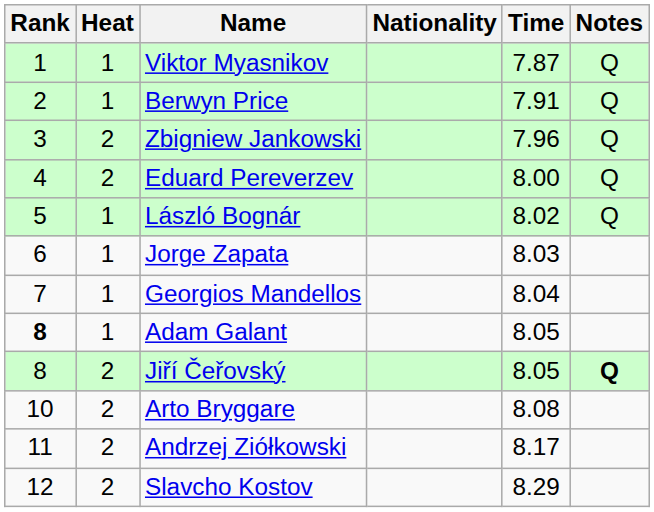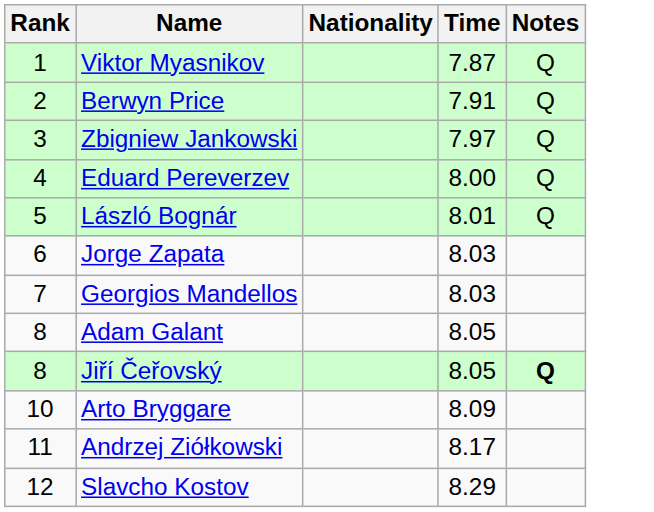- column: Heat | 1 | 1 | 2 | 2 | 1 | 1 | 1 | 1 | 2 | 2 | 2 | 2
Zbigniew Jankowski | Time: 7.96 -> 7.97
László Bognár | Time: 8.02 -> 8.01
Georgios Mandellos | Time: 8.04 -> 8.03
Adam Galant | Rank: bold -> normal
Arto Bryggare | Time: 8.08 -> 8.09
